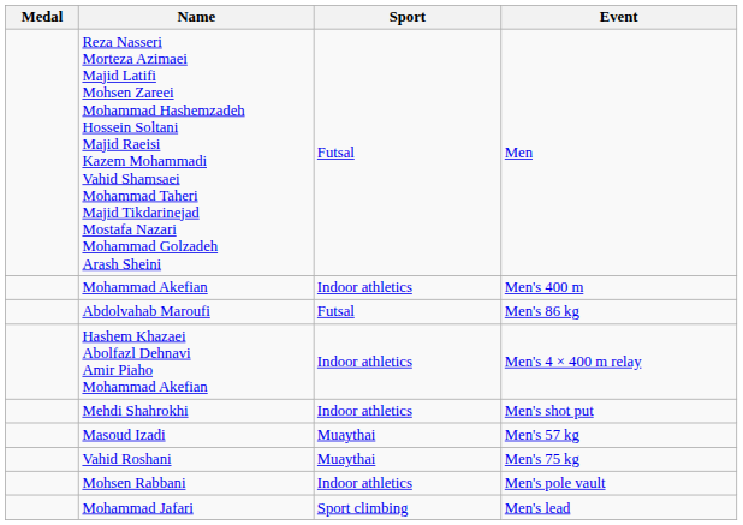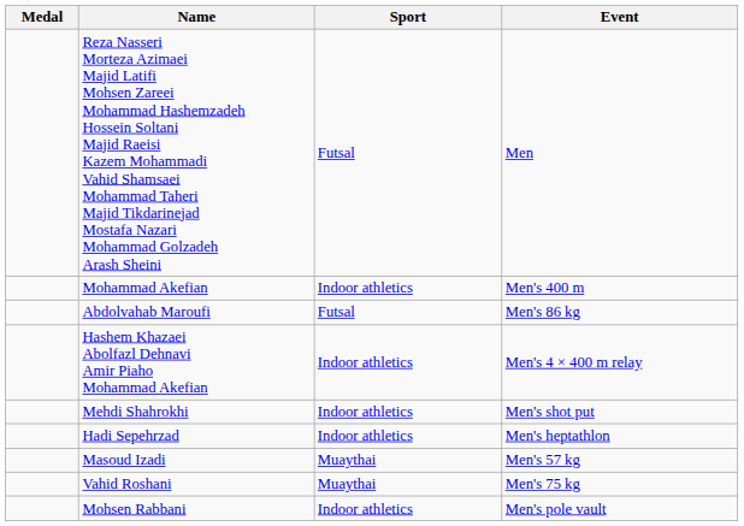+ row: Hadi Sepehrzad | Indoor athletics | Men's heptathlon
- row: Mohammad Jafari | Sport climbing | Men's lead
